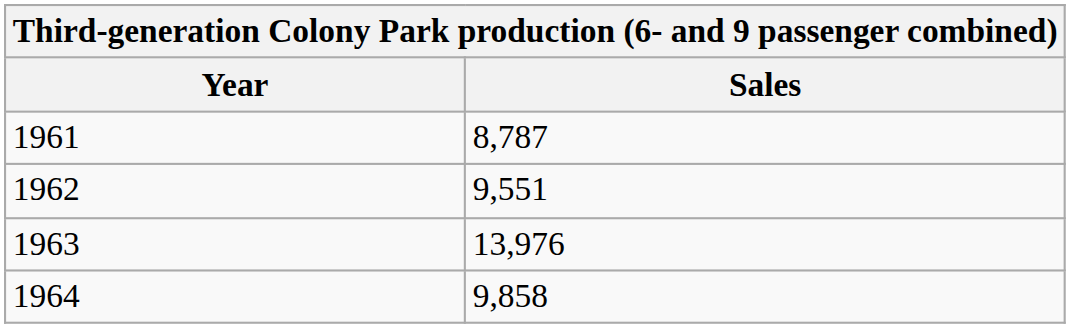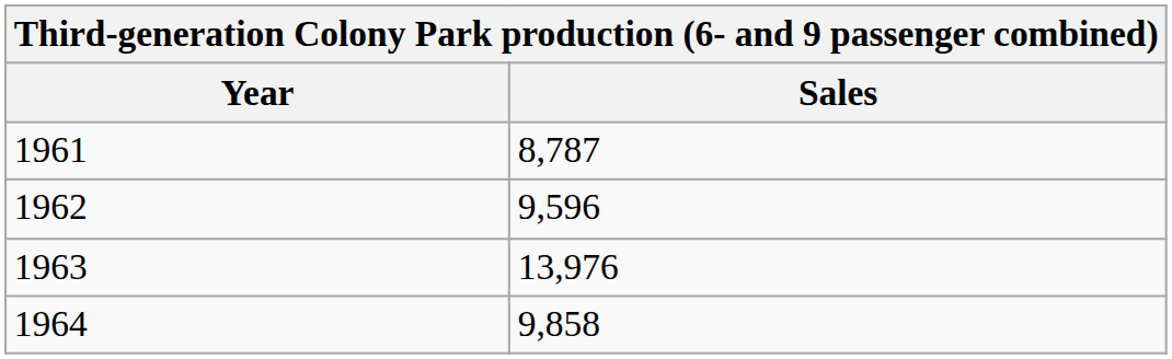1962 | Sales: 9,551 -> 9,596
